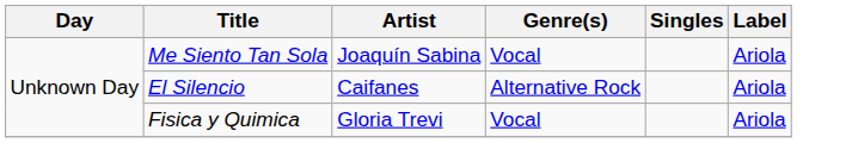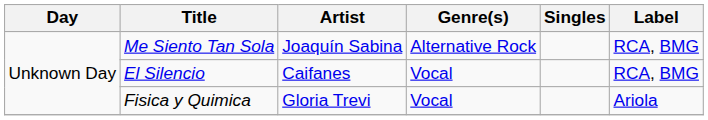Me Siento Tan Sola | Genre(s): Vocal -> Alternative Rock
Me Siento Tan Sola | Label: Ariola -> RCA, BMG
El Silencio | Genre(s): Alternative Rock -> Vocal
El Silencio | Label: Ariola -> RCA, BMG
